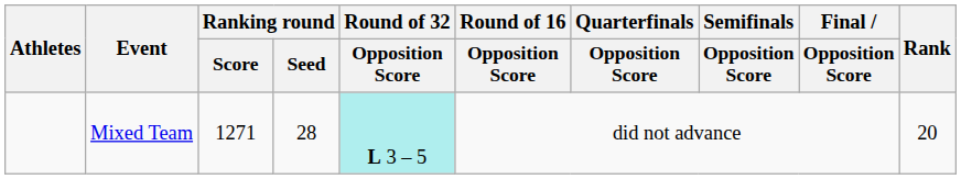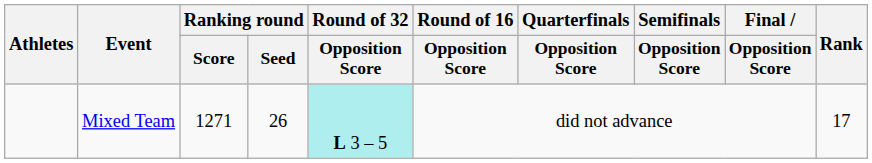Mixed Team | Ranking round / Seed: 28 -> 26
Mixed Team | Rank: 20 -> 17
